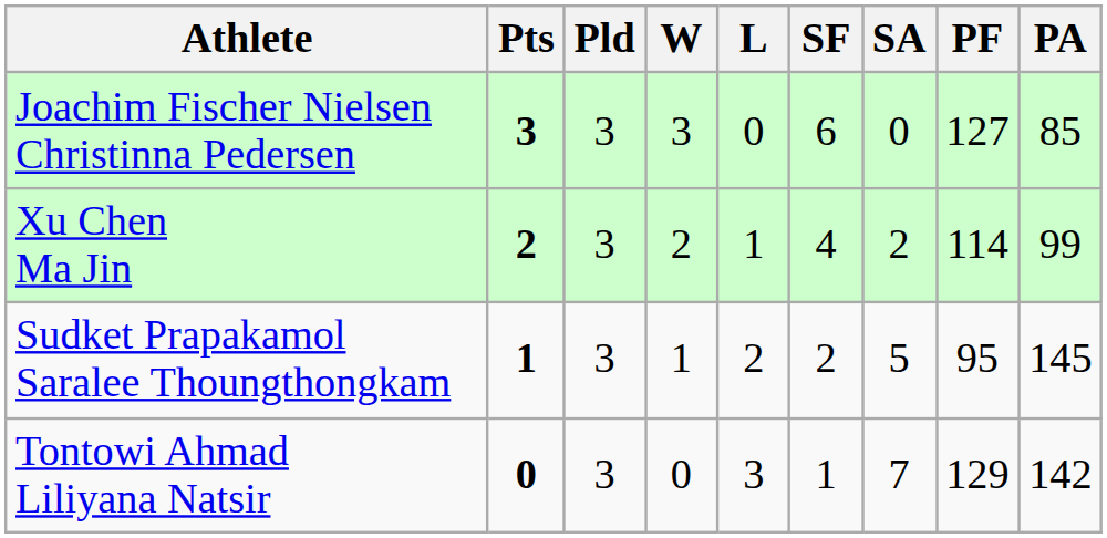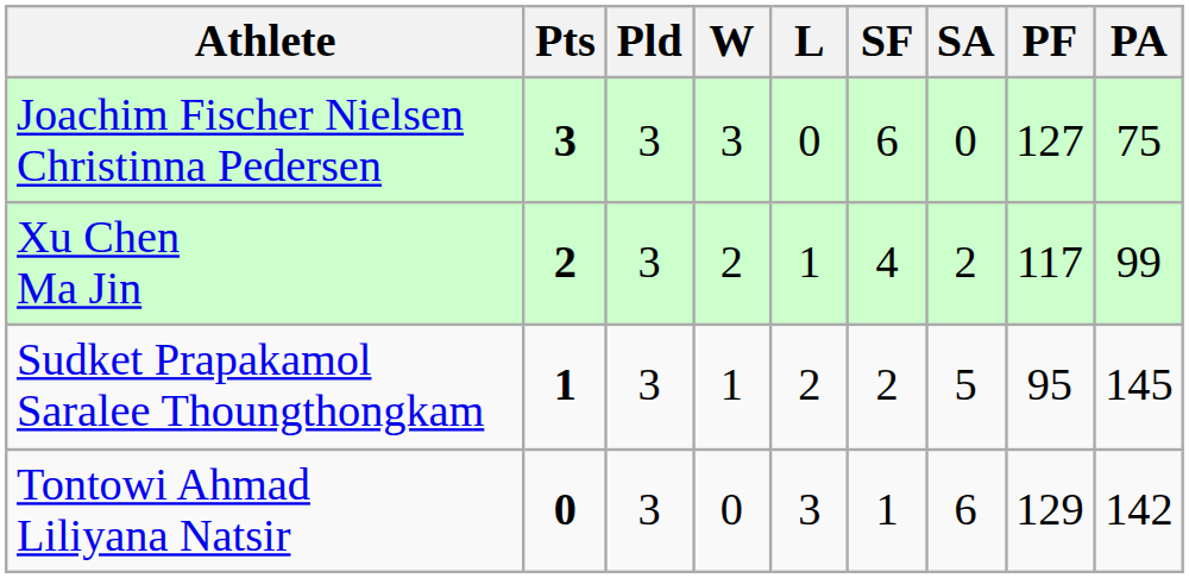Joachim Fischer Nielsen Christinna Pedersen | PA: 85 -> 75
Xu Chen Ma Jin | PF: 114 -> 117
Tontowi Ahmad Liliyana Natsir | SA: 7 -> 6
